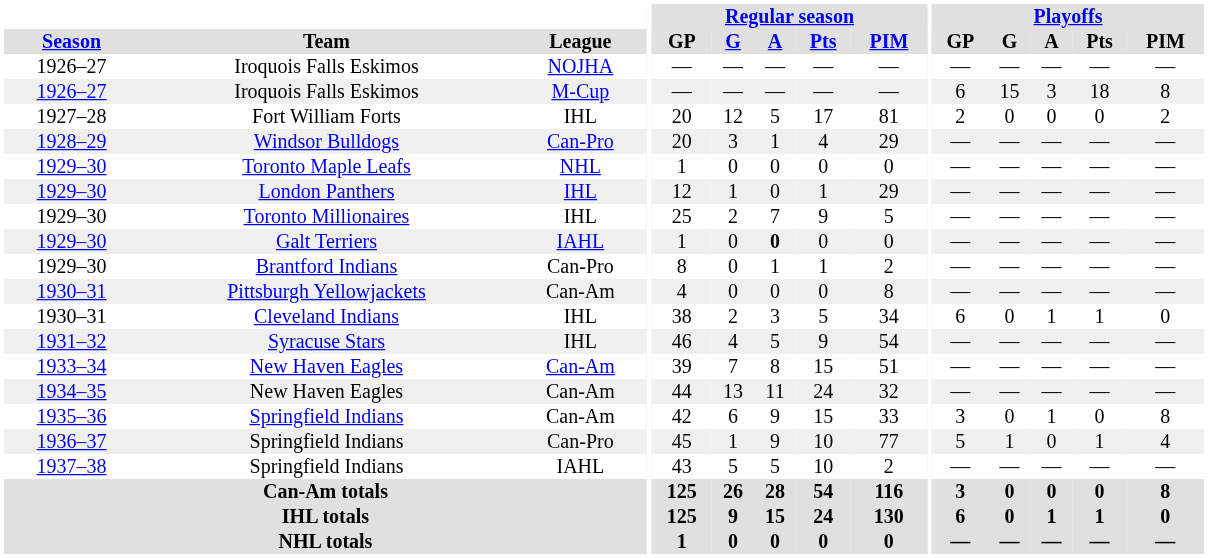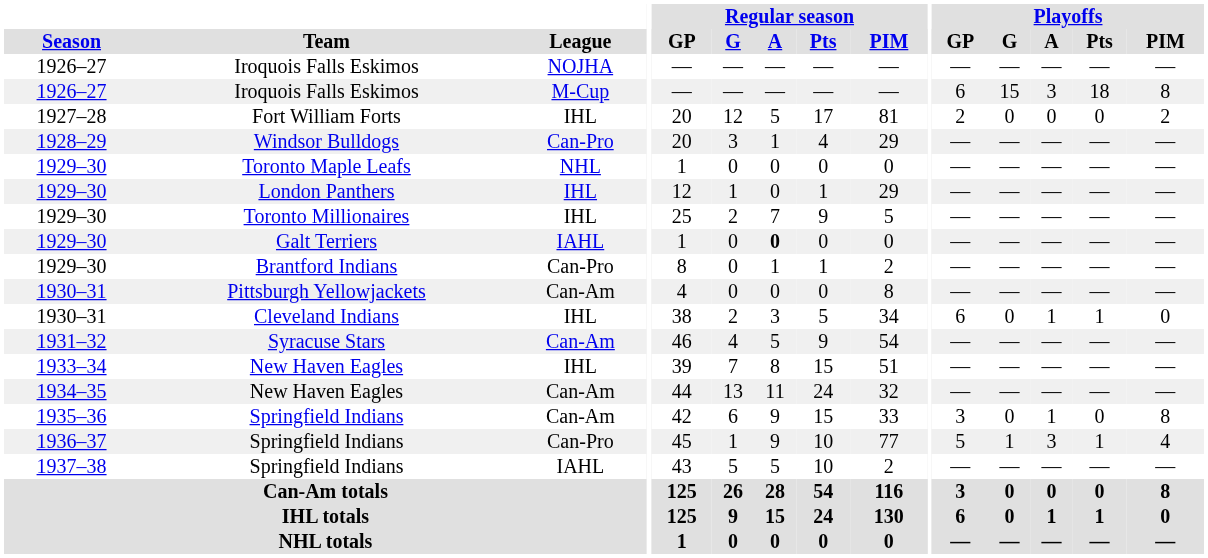Syracuse Stars | League: IHL -> Can-Am
1933–34 / New Haven Eagles | League: Can-Am -> IHL
1936–37 / Springfield Indians | Playoffs / A: 0 -> 3
